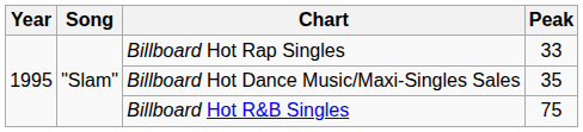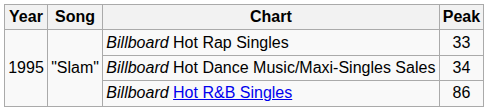Billboard Hot Dance Music/Maxi-Singles Sales | Peak: 35 -> 34
Billboard Hot R&B Singles | Peak: 75 -> 86
